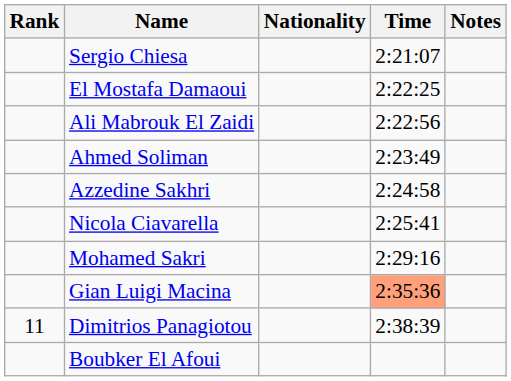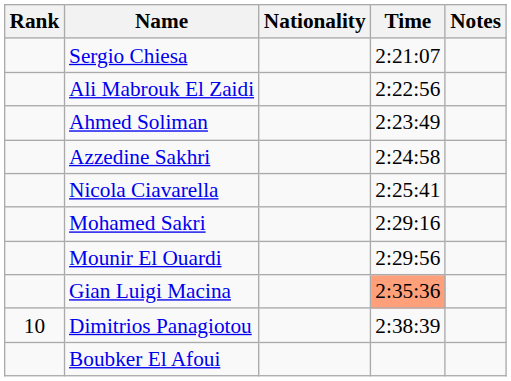- row: El Mostafa Damaoui | 2:22:25
+ row: Mounir El Ouardi | 2:29:56
Dimitrios Panagiotou | Rank: 11 -> 10
